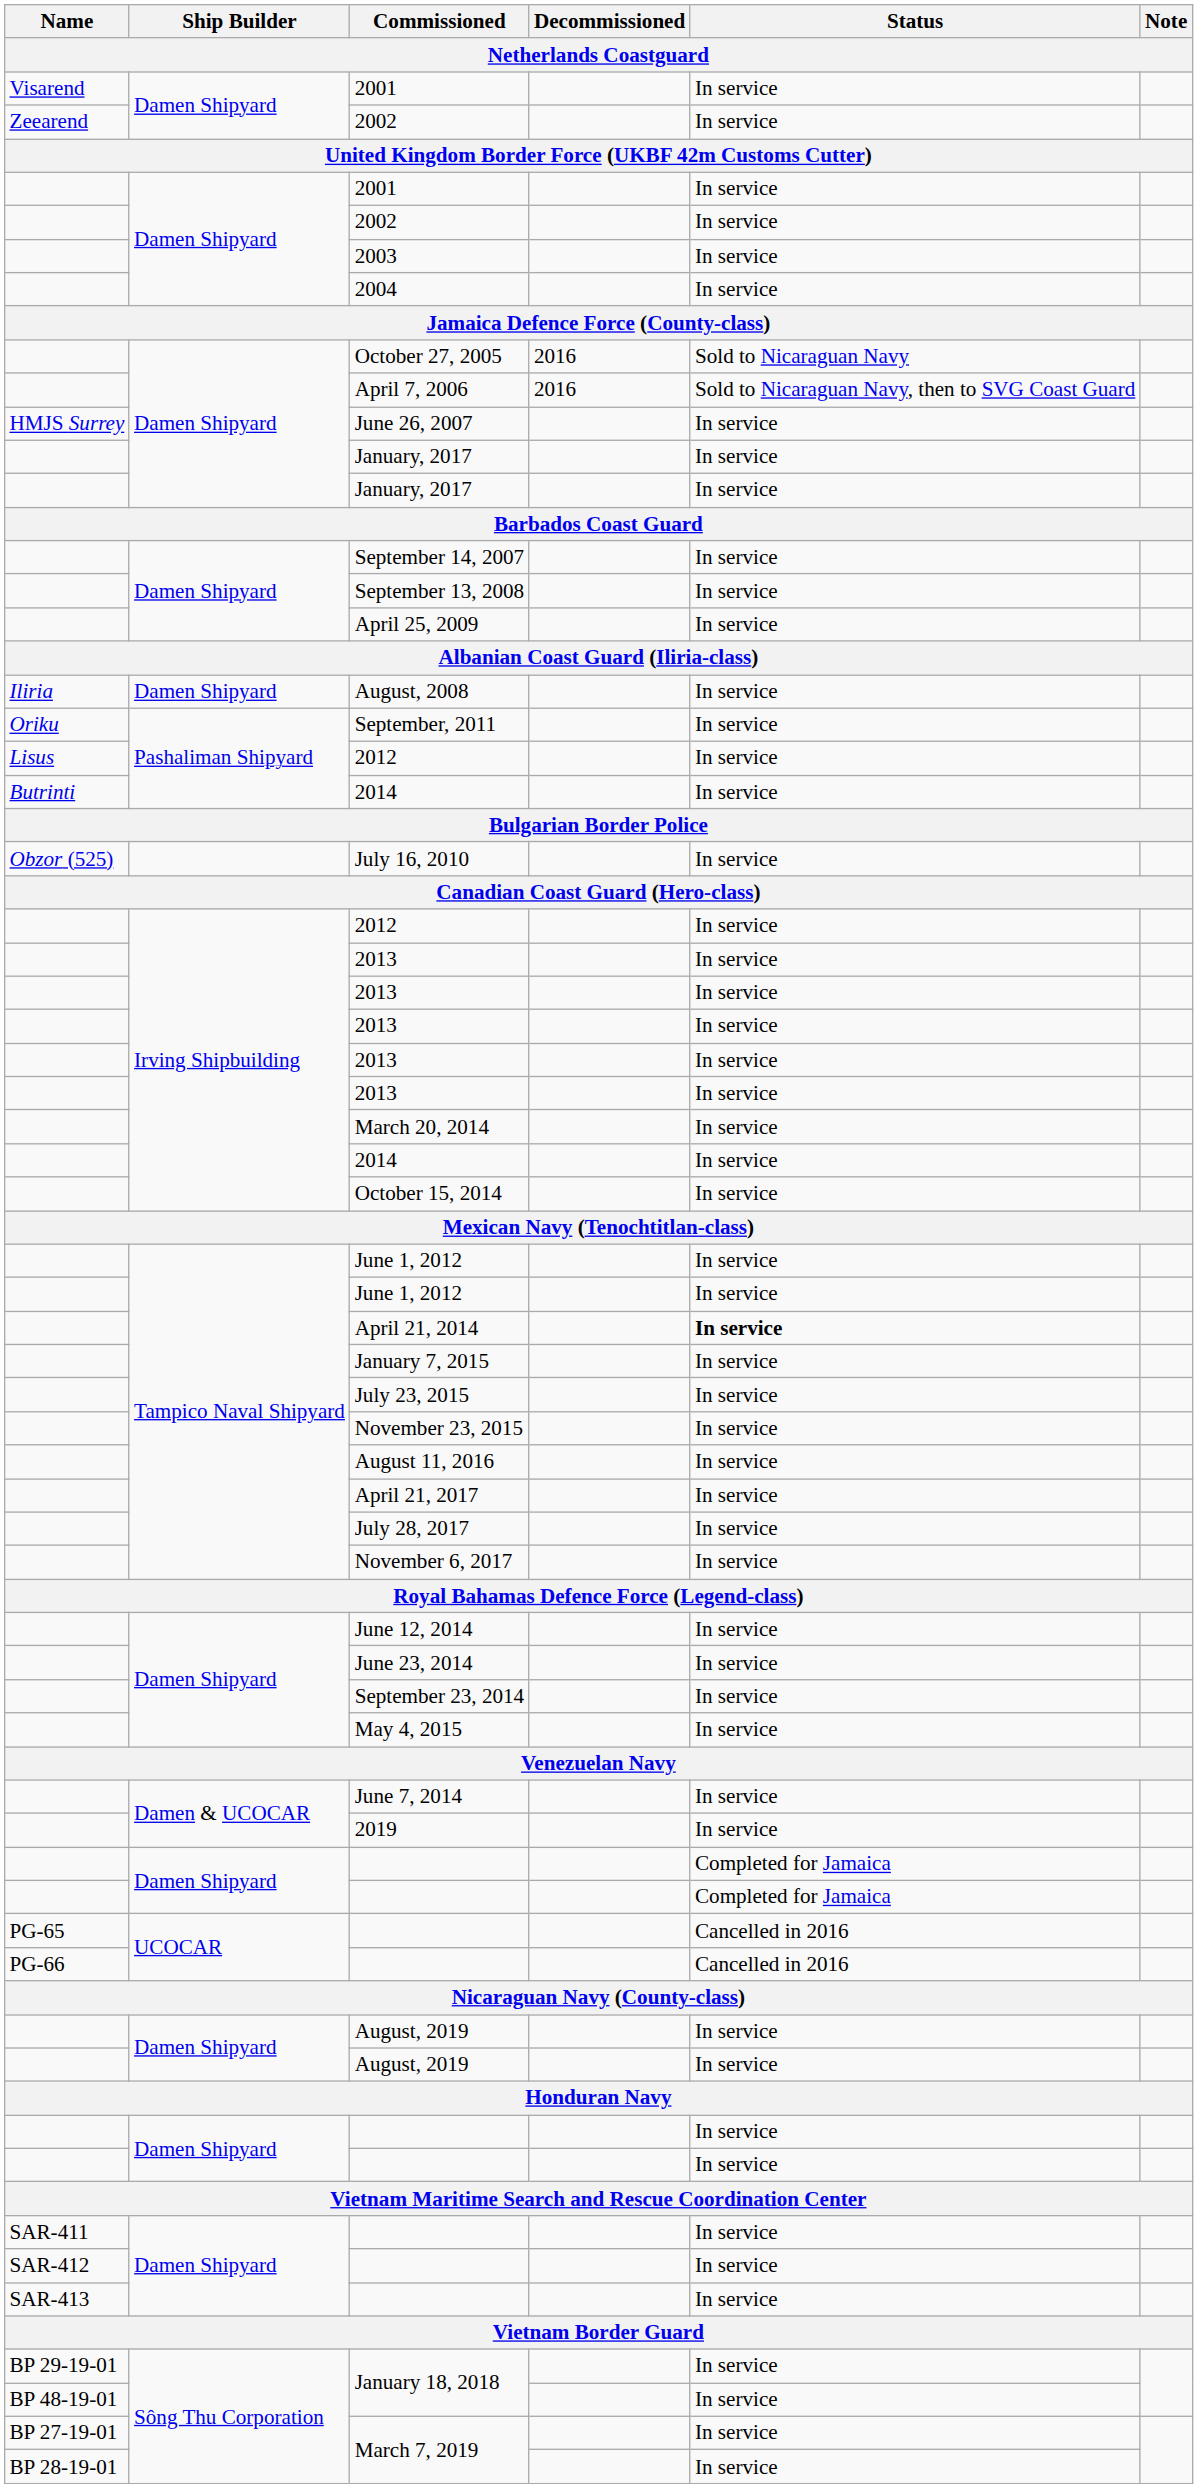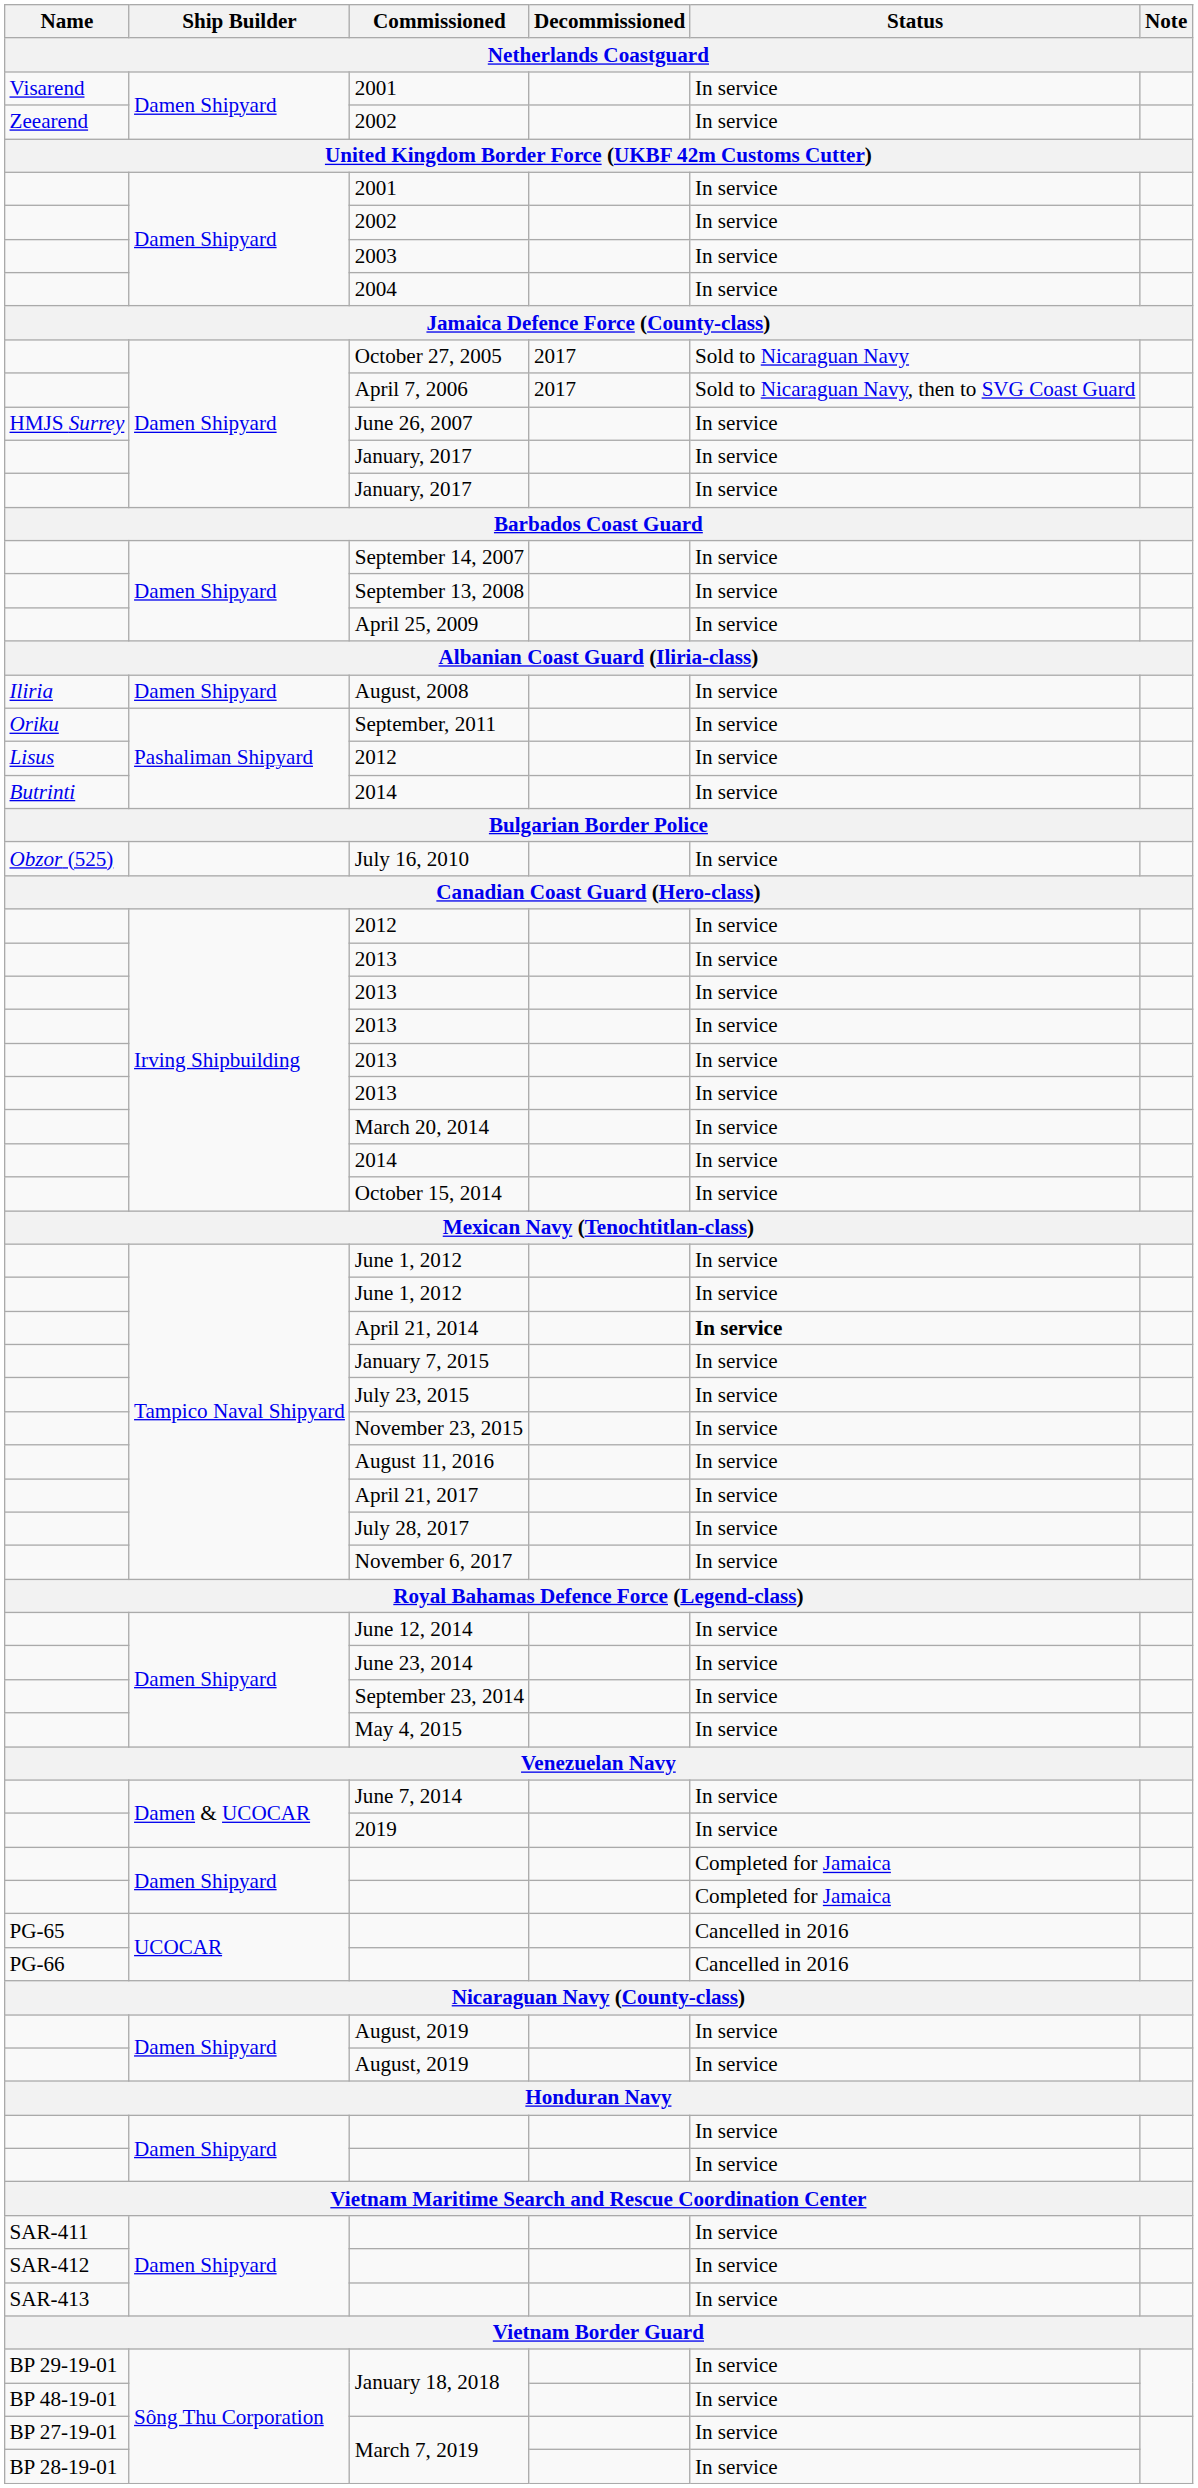October 27, 2005 | Decommissioned: 2016 -> 2017
April 7, 2006 | Decommissioned: 2016 -> 2017
